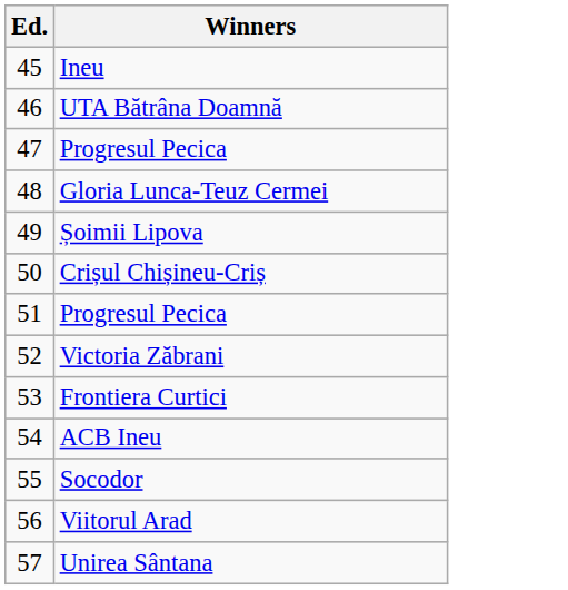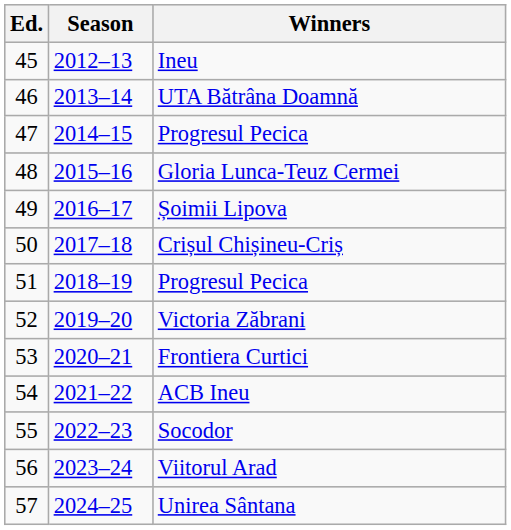+ column: Season | 2012–13 | 2013–14 | 2014–15 | 2015–16 | 2016–17 | 2017–18 | 2018–19 | 2019–20 | 2020–21 | 2021–22 | 2022–23 | 2023–24 | 2024–25
